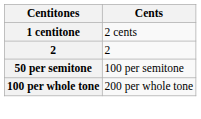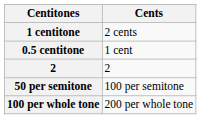+ row: 0.5 centitone | 1 cent
